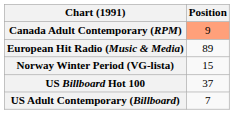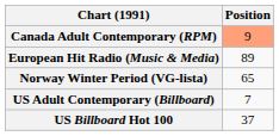Norway Winter Period (VG-lista) | Position: 15 -> 65
rows swapped: US Billboard Hot 100 <-> US Adult Contemporary (Billboard)
